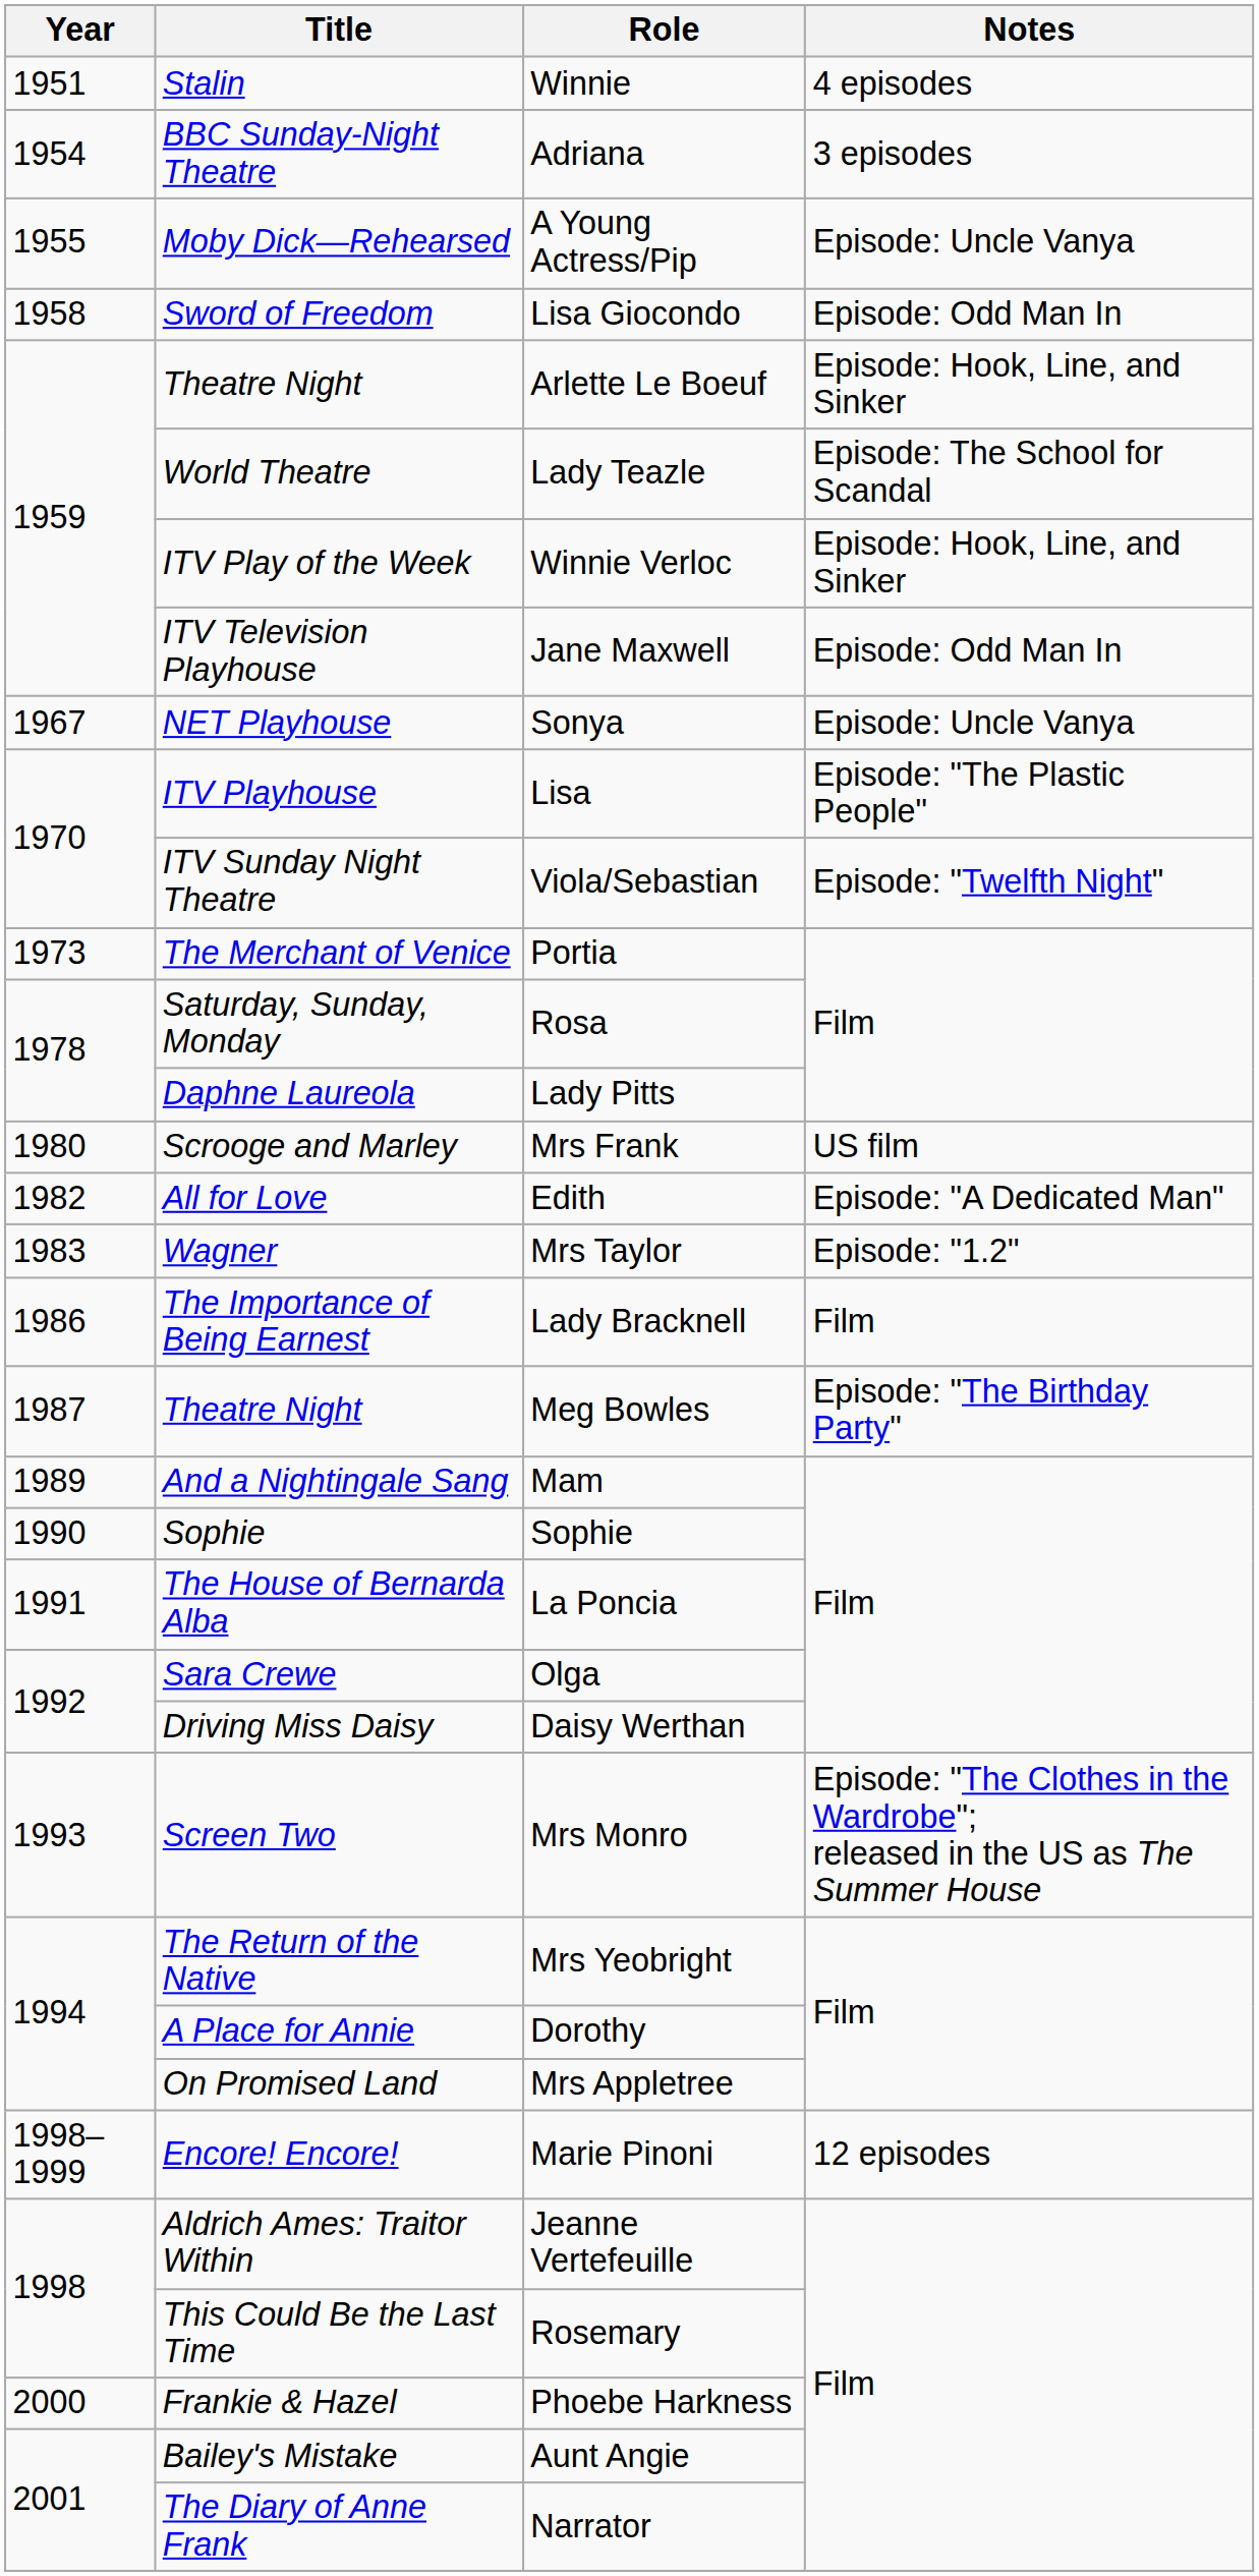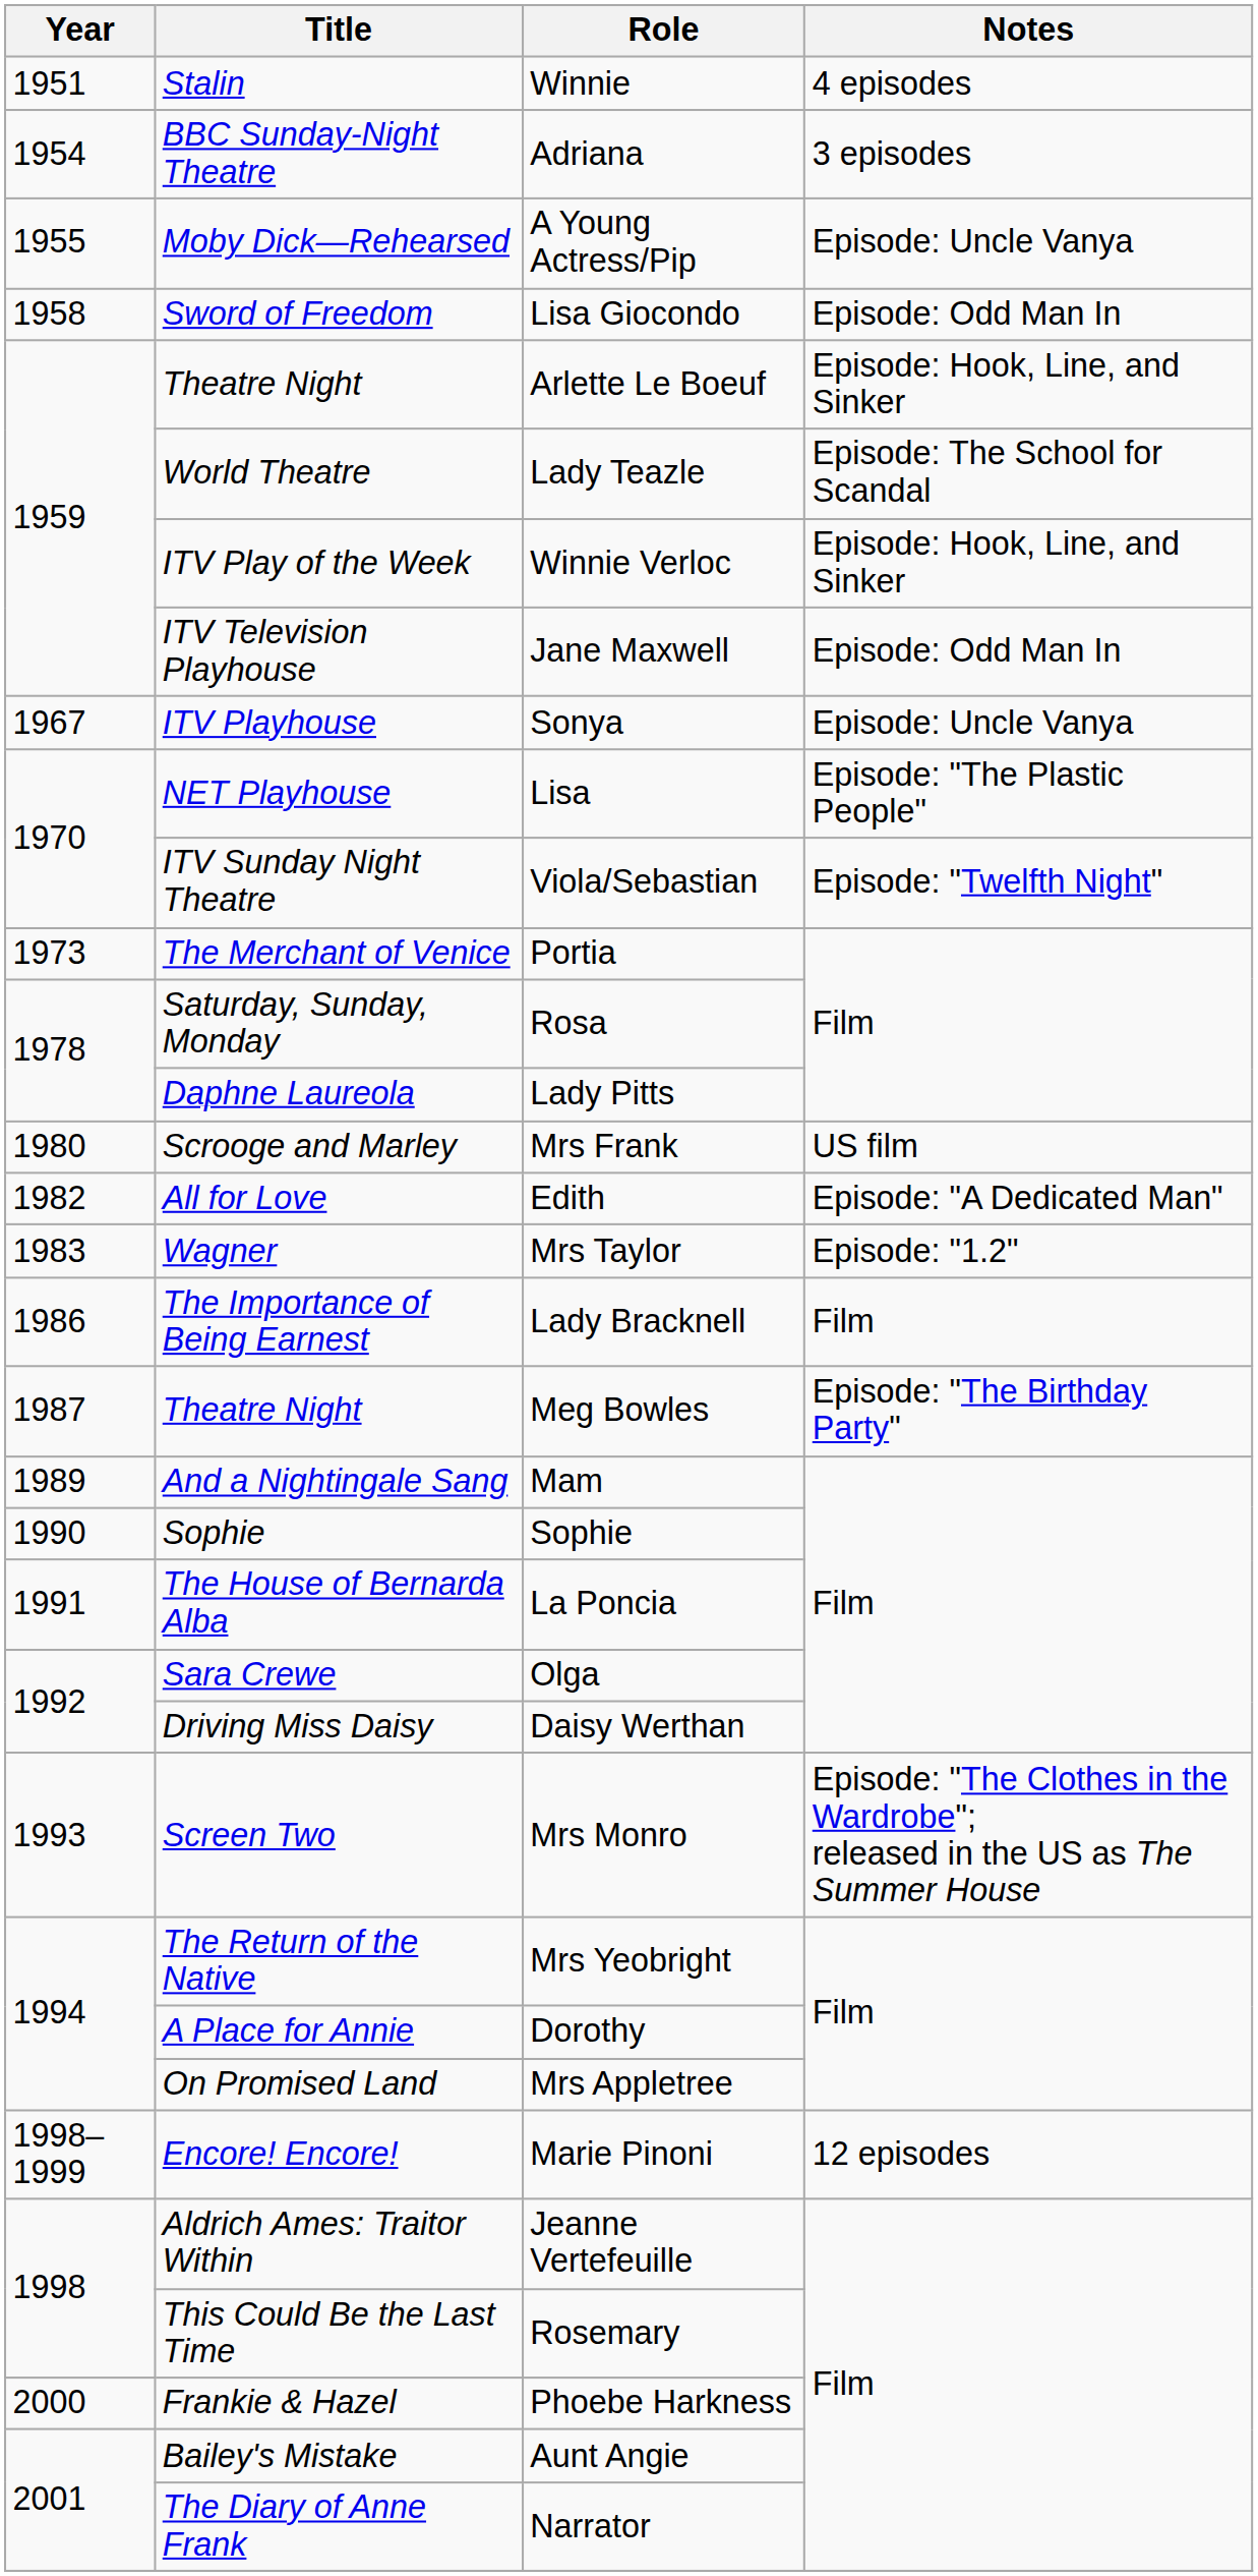Sonya | Title: NET Playhouse -> ITV Playhouse
Lisa | Title: ITV Playhouse -> NET Playhouse
